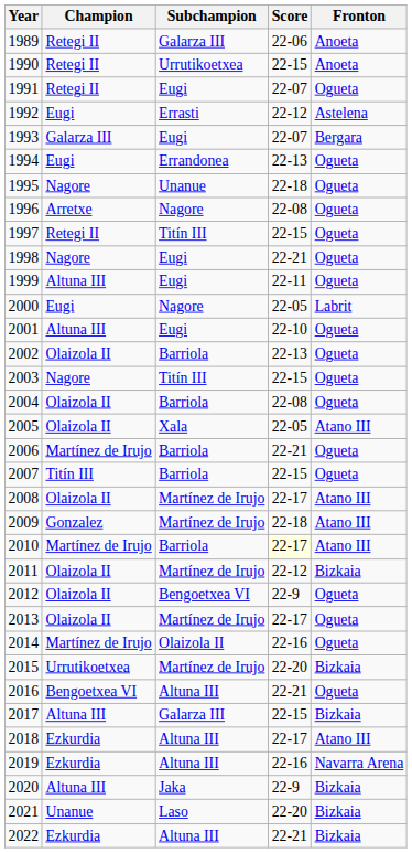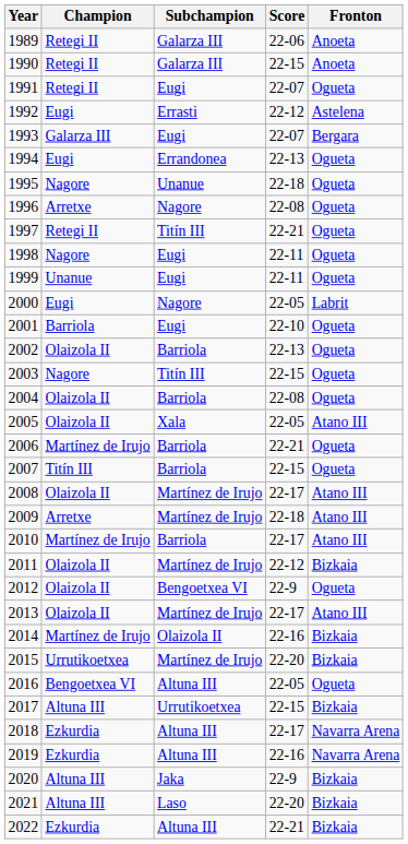1990 | Subchampion: Urrutikoetxea -> Galarza III
1997 | Score: 22-15 -> 22-21
1998 | Score: 22-21 -> 22-11
1999 | Champion: Altuna III -> Unanue
2001 | Champion: Altuna III -> Barriola
2009 | Champion: Gonzalez -> Arretxe
2010 | Score: lightyellow background -> no background
2013 | Fronton: Ogueta -> Atano III
2014 | Fronton: Ogueta -> Bizkaia
2016 | Score: 22-21 -> 22-05
2017 | Subchampion: Galarza III -> Urrutikoetxea
2018 | Fronton: Atano III -> Navarra Arena
2021 | Champion: Unanue -> Altuna III
